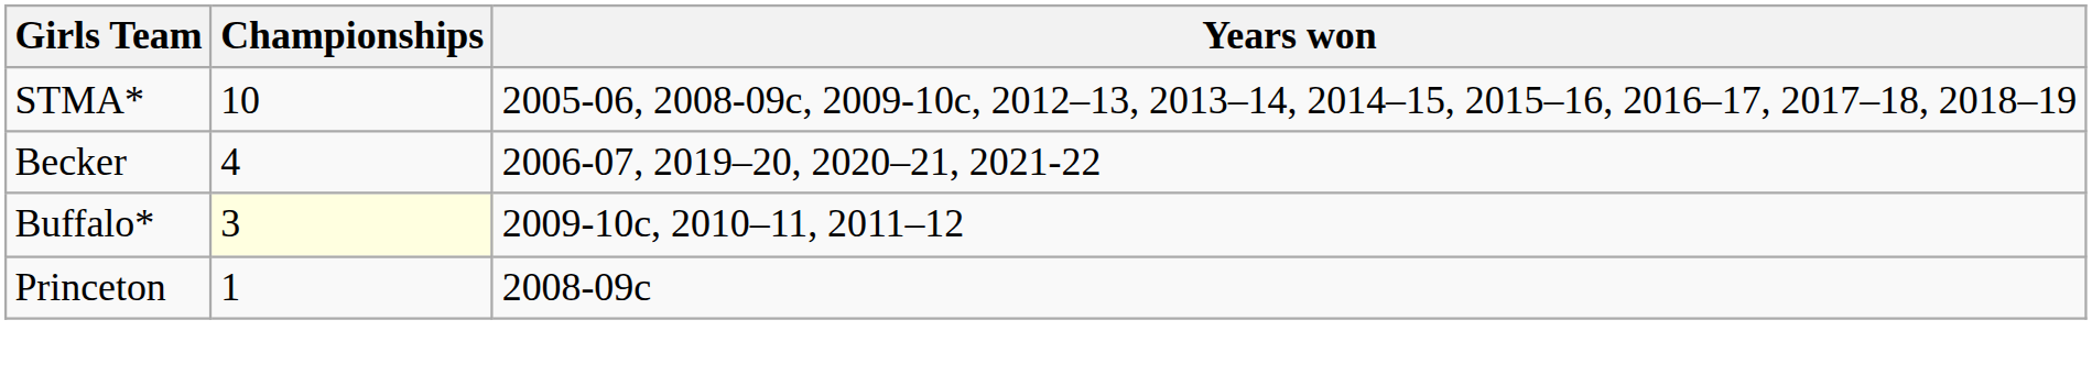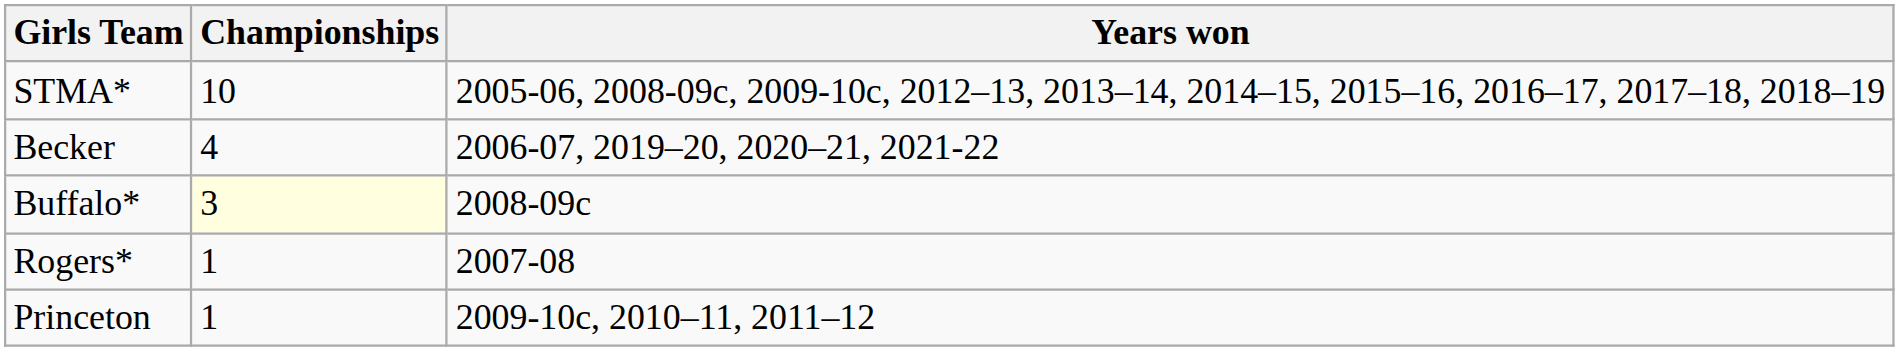Buffalo* | Years won: 2009-10c, 2010–11, 2011–12 -> 2008-09c
+ row: Rogers* | 1 | 2007-08
Princeton | Years won: 2008-09c -> 2009-10c, 2010–11, 2011–12
